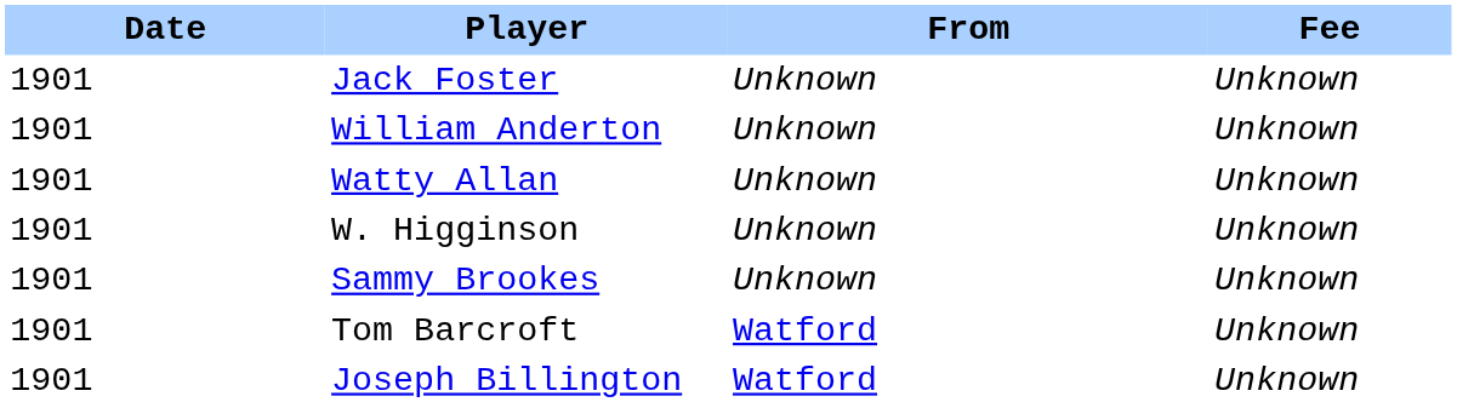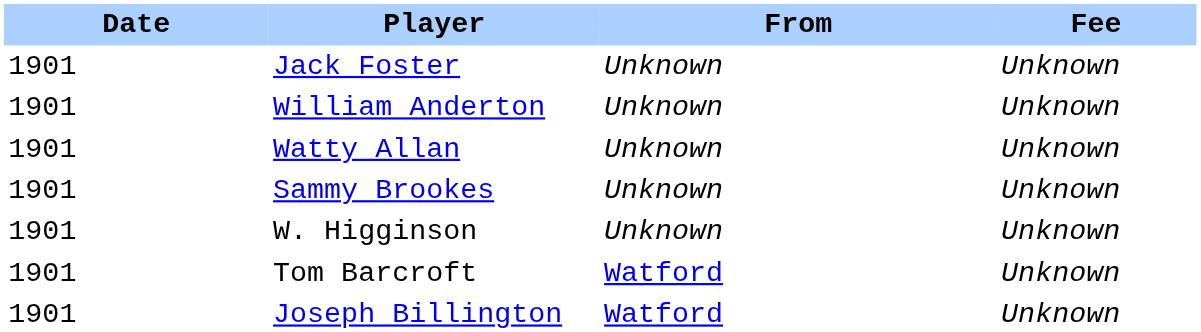rows swapped: Sammy Brookes <-> W. Higginson
